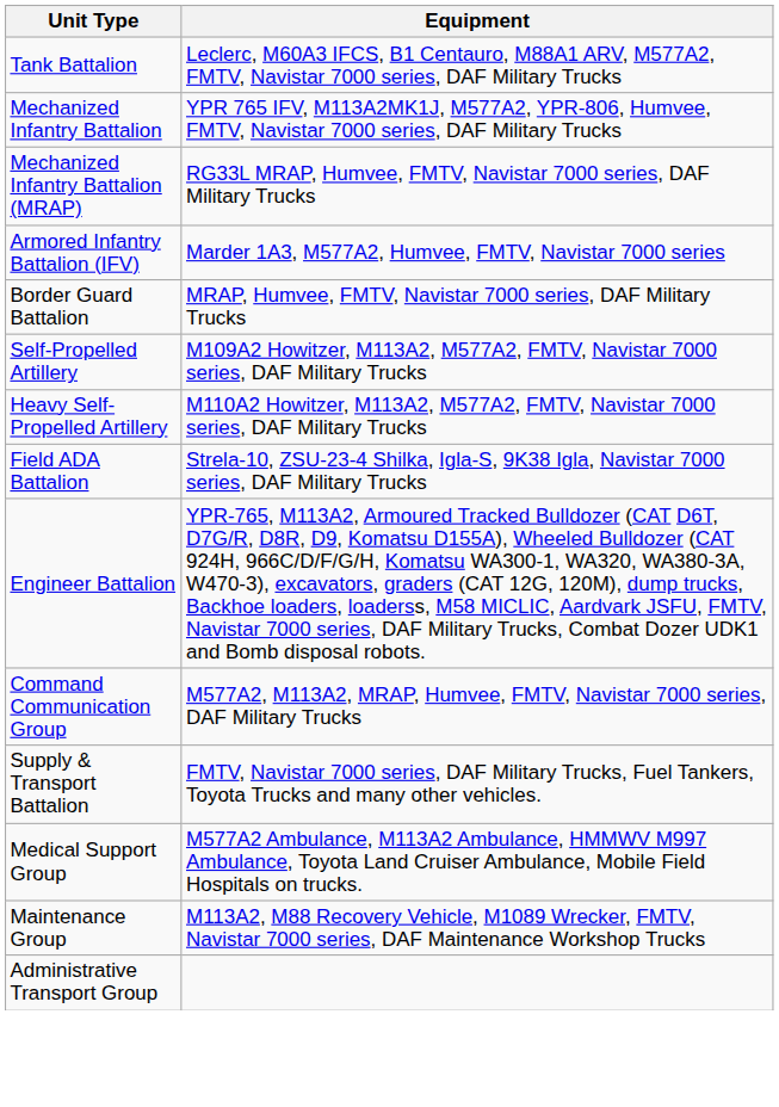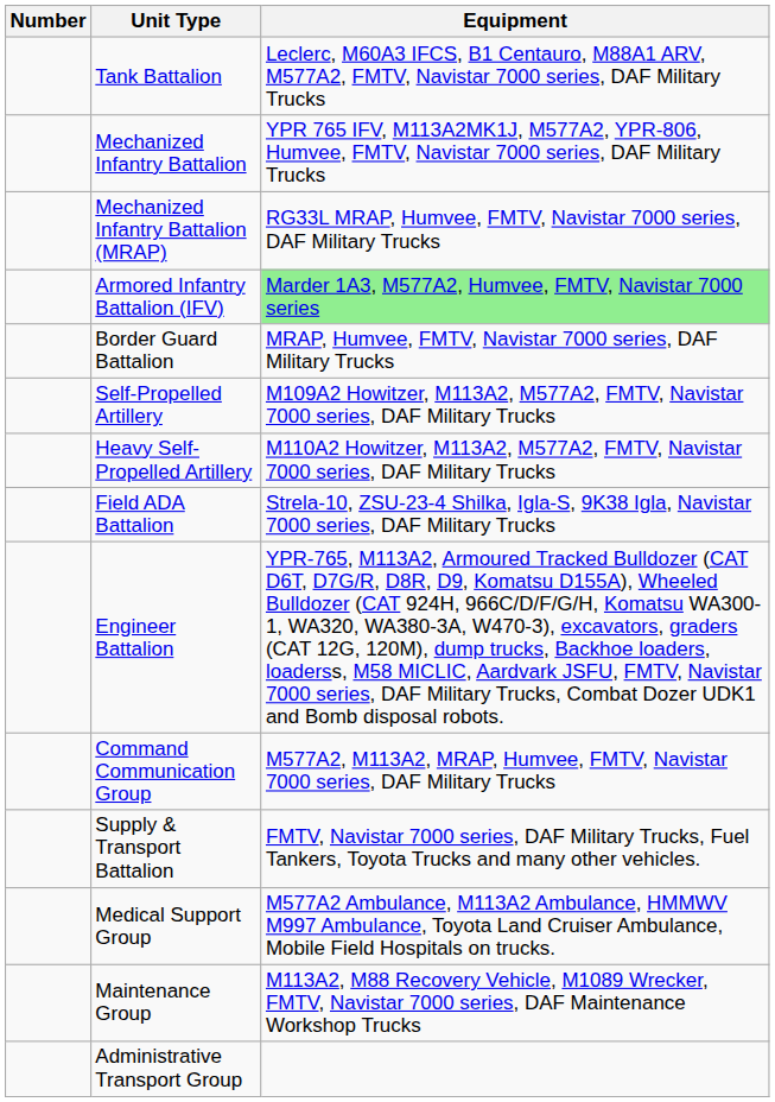+ column: Number
Armored Infantry Battalion (IFV) | Equipment: no background -> lightgreen background
